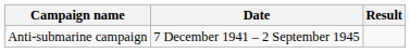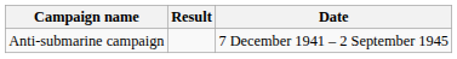columns swapped: Date <-> Result
